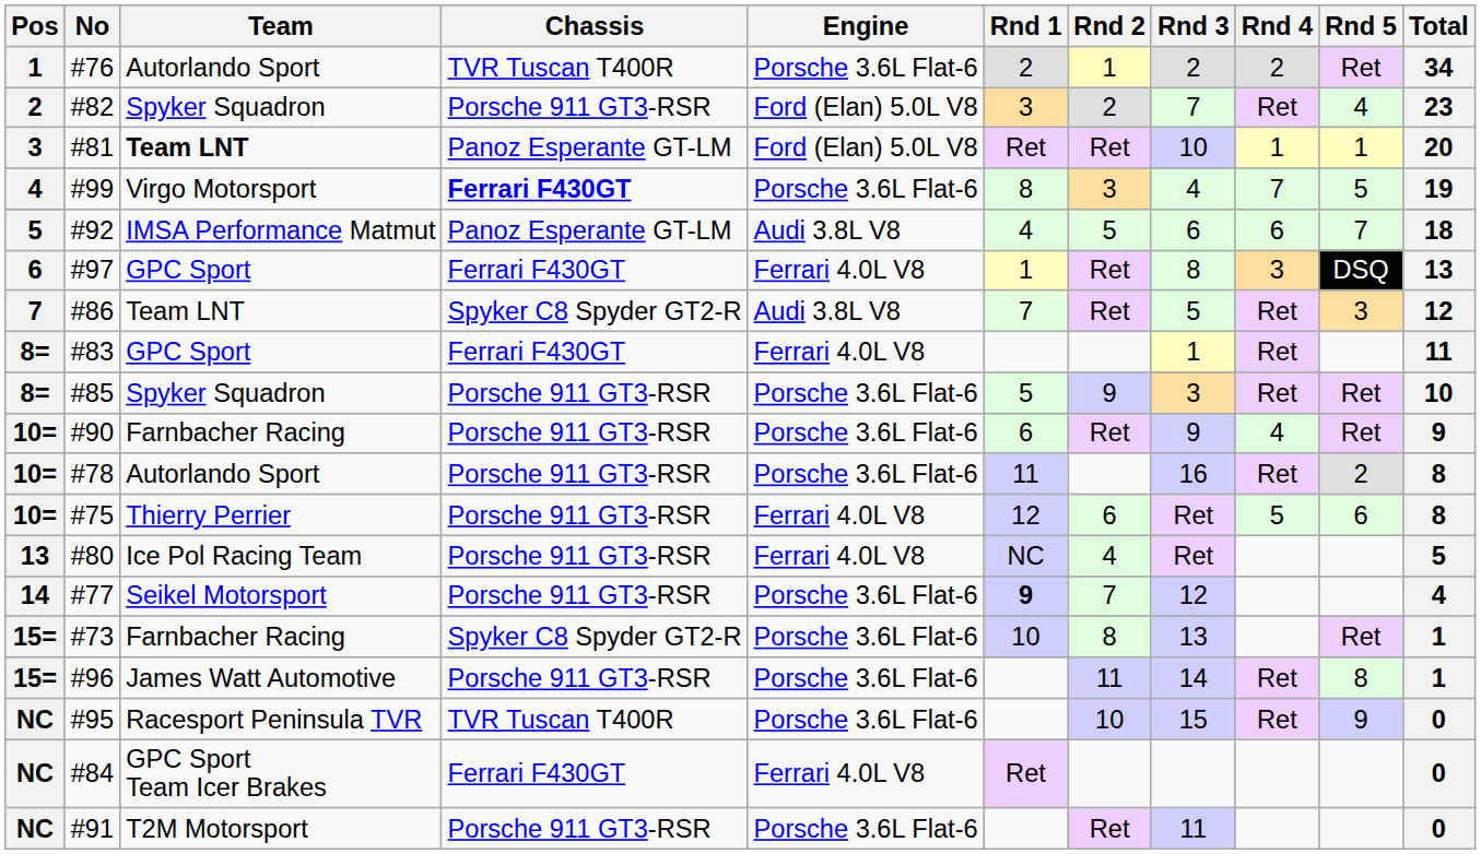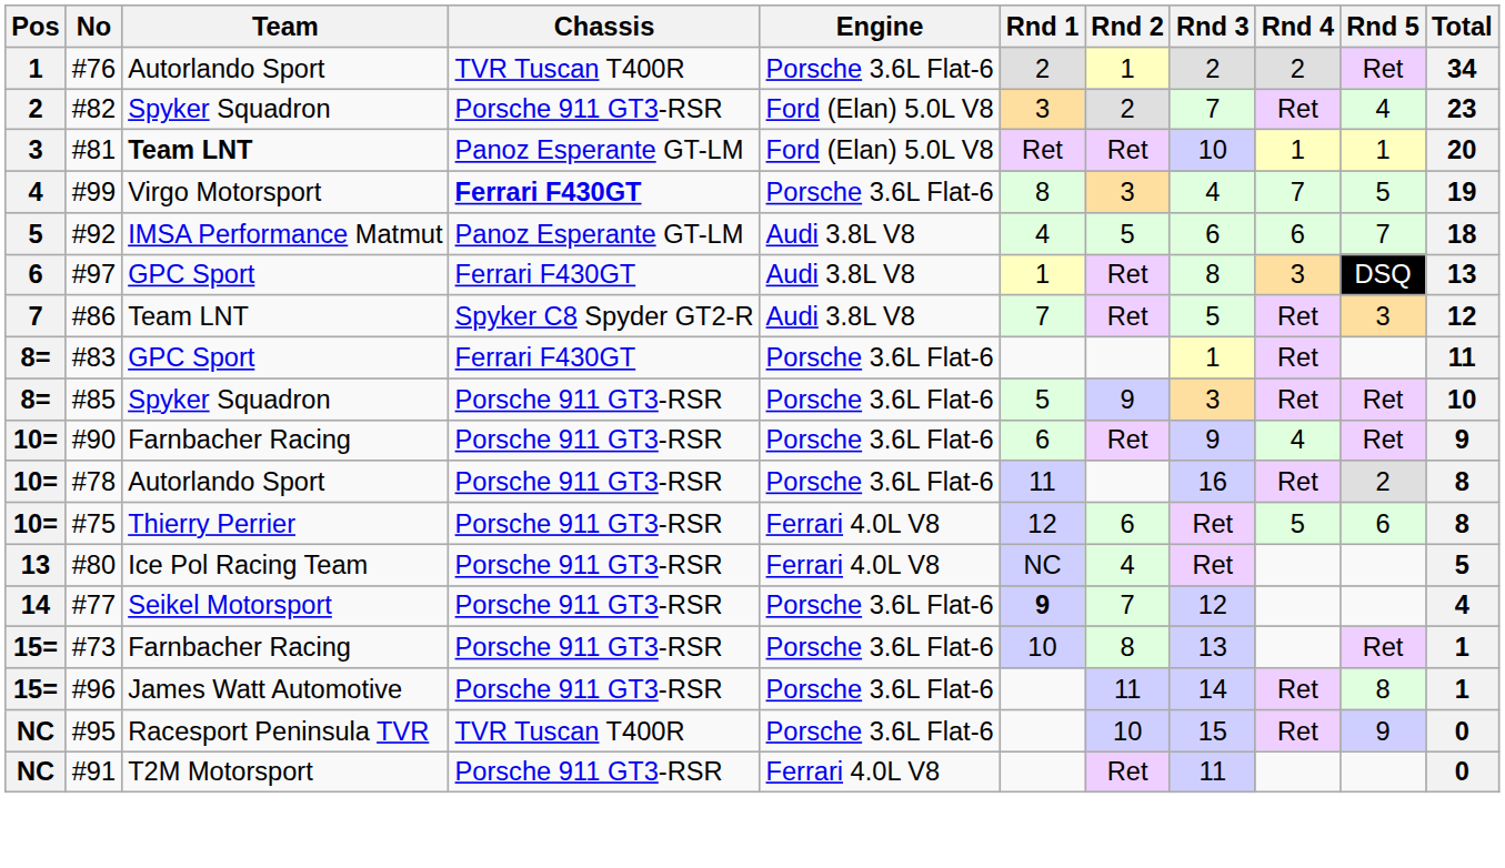#97 | Engine: Ferrari 4.0L V8 -> Audi 3.8L V8
#83 | Engine: Ferrari 4.0L V8 -> Porsche 3.6L Flat-6
#73 | Chassis: Spyker C8 Spyder GT2-R -> Porsche 911 GT3-RSR
- row: NC | #84 | GPC Sport Team Icer Brakes | Ferrari F430GT | Ferrari 4.0L V8 | Ret | 0
#91 | Engine: Porsche 3.6L Flat-6 -> Ferrari 4.0L V8
